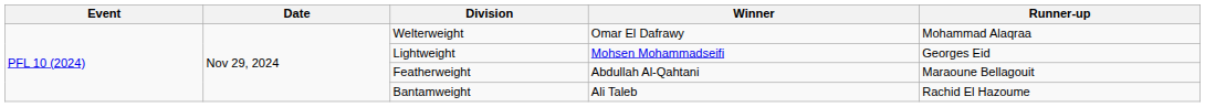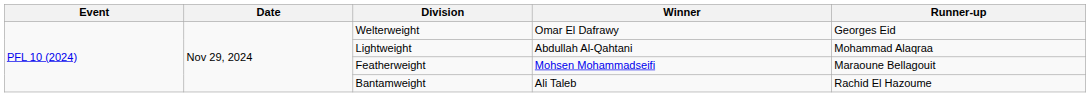Welterweight | Runner-up: Mohammad Alaqraa -> Georges Eid
Lightweight | Winner: Mohsen Mohammadseifi -> Abdullah Al-Qahtani
Lightweight | Runner-up: Georges Eid -> Mohammad Alaqraa
Featherweight | Winner: Abdullah Al-Qahtani -> Mohsen Mohammadseifi
